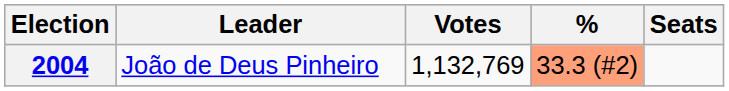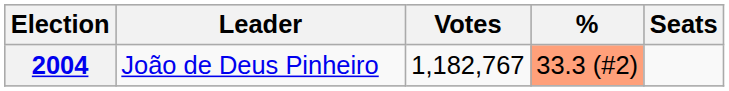2004 | Votes: 1,132,769 -> 1,182,767
